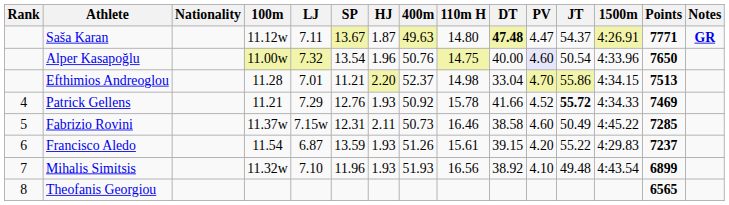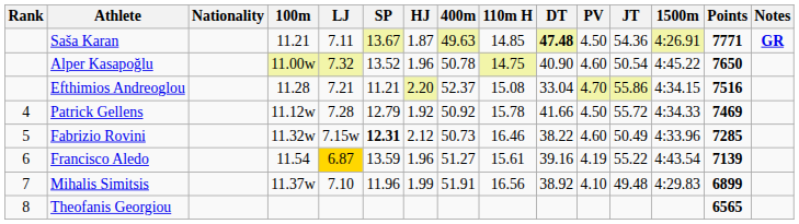Saša Karan | 100m: 11.12w -> 11.21
Saša Karan | 110m H: 14.80 -> 14.85
Saša Karan | PV: 4.47 -> 4.50
Saša Karan | JT: 54.37 -> 54.36
Alper Kasapoğlu | SP: 13.54 -> 13.52
Alper Kasapoğlu | 400m: 50.76 -> 50.78
Alper Kasapoğlu | DT: 40.00 -> 40.90
Alper Kasapoğlu | PV: lavender background -> no background
Alper Kasapoğlu | 1500m: 4:33.96 -> 4:45.22
Efthimios Andreoglou | LJ: 7.01 -> 7.21
Efthimios Andreoglou | 110m H: 14.98 -> 15.08
Efthimios Andreoglou | Points: 7513 -> 7516
Patrick Gellens | 100m: 11.21 -> 11.12w
Patrick Gellens | LJ: 7.29 -> 7.28
Patrick Gellens | SP: 12.76 -> 12.79
Patrick Gellens | HJ: 1.93 -> 1.92
Patrick Gellens | PV: 4.52 -> 4.50
Patrick Gellens | JT: bold -> normal
Fabrizio Rovini | 100m: 11.37w -> 11.32w
Fabrizio Rovini | SP: normal -> bold
Fabrizio Rovini | HJ: 2.11 -> 2.12
Fabrizio Rovini | DT: 38.58 -> 38.22
Fabrizio Rovini | 1500m: 4:45.22 -> 4:33.96
Francisco Aledo | LJ: no background -> gold background
Francisco Aledo | HJ: 1.93 -> 1.96
Francisco Aledo | 400m: 51.26 -> 51.27
Francisco Aledo | DT: 39.15 -> 39.16
Francisco Aledo | PV: 4.20 -> 4.19
Francisco Aledo | 1500m: 4:29.83 -> 4:43.54
Francisco Aledo | Points: 7237 -> 7139
Mihalis Simitsis | 100m: 11.32w -> 11.37w
Mihalis Simitsis | HJ: 1.93 -> 1.99
Mihalis Simitsis | 400m: 51.93 -> 51.91
Mihalis Simitsis | 1500m: 4:43.54 -> 4:29.83
